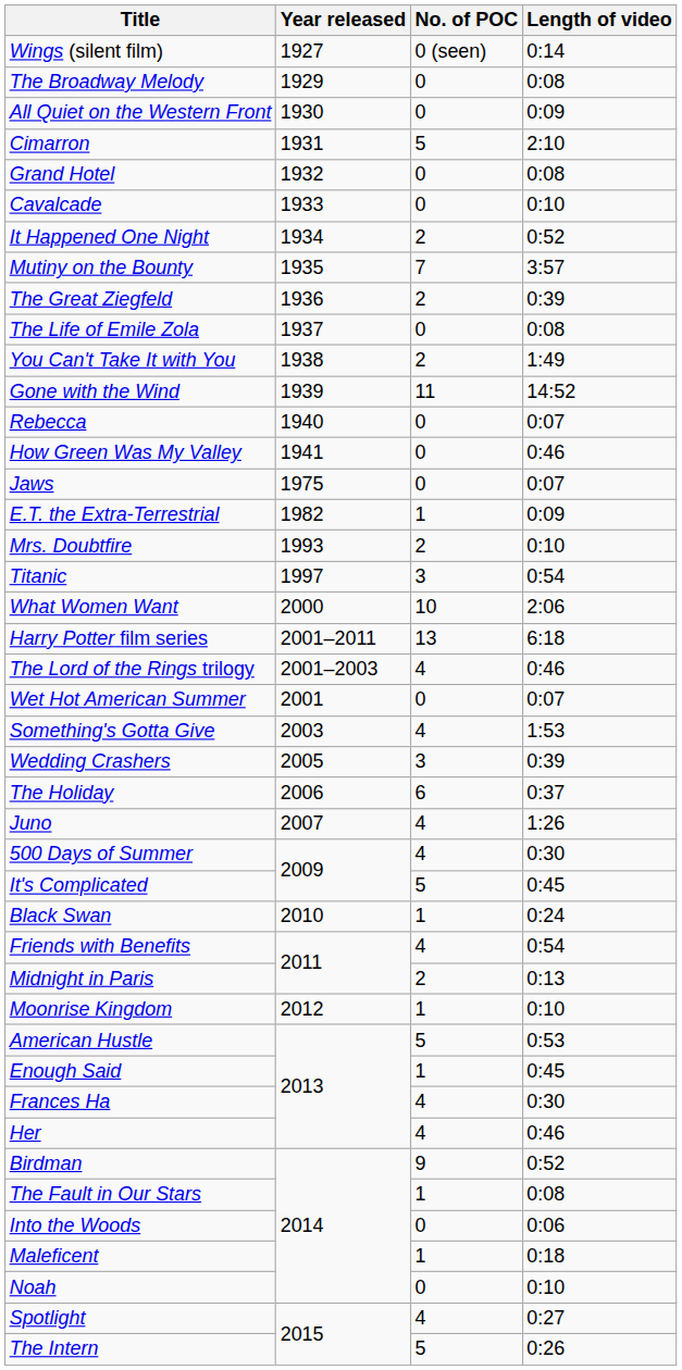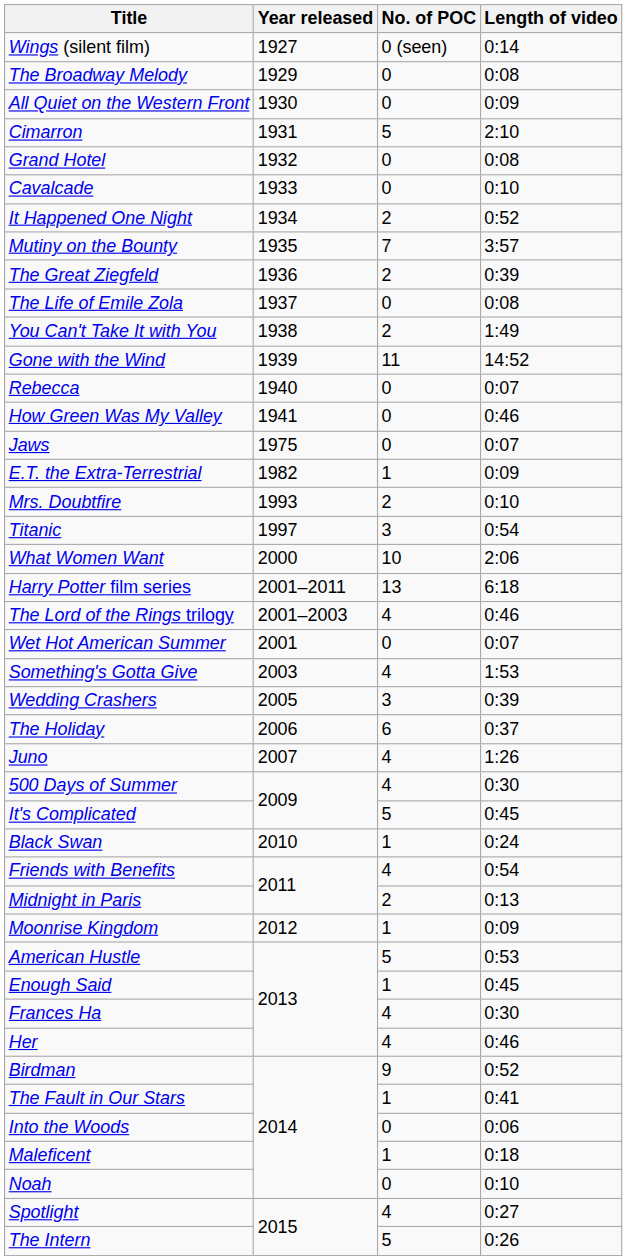Moonrise Kingdom | Length of video: 0:10 -> 0:09
The Fault in Our Stars | Length of video: 0:08 -> 0:41
